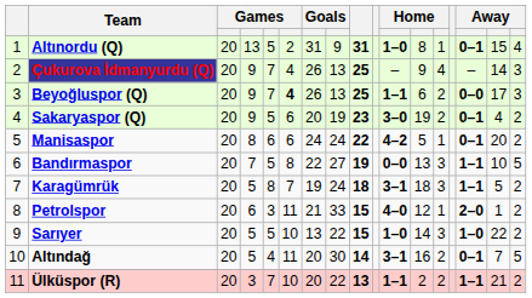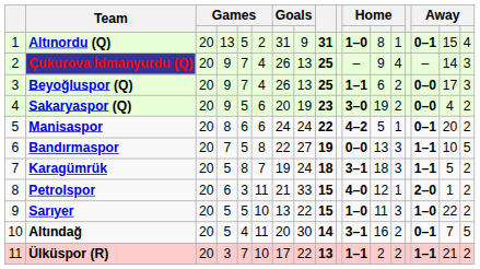Beyoğluspor (Q) | column 6: bold -> normal
Sakaryaspor (Q) | column 15: 0–1 -> 0–0
Sarıyer | column 12: 14 -> 11
Ülküspor (R) | column 7: 20 -> 17
